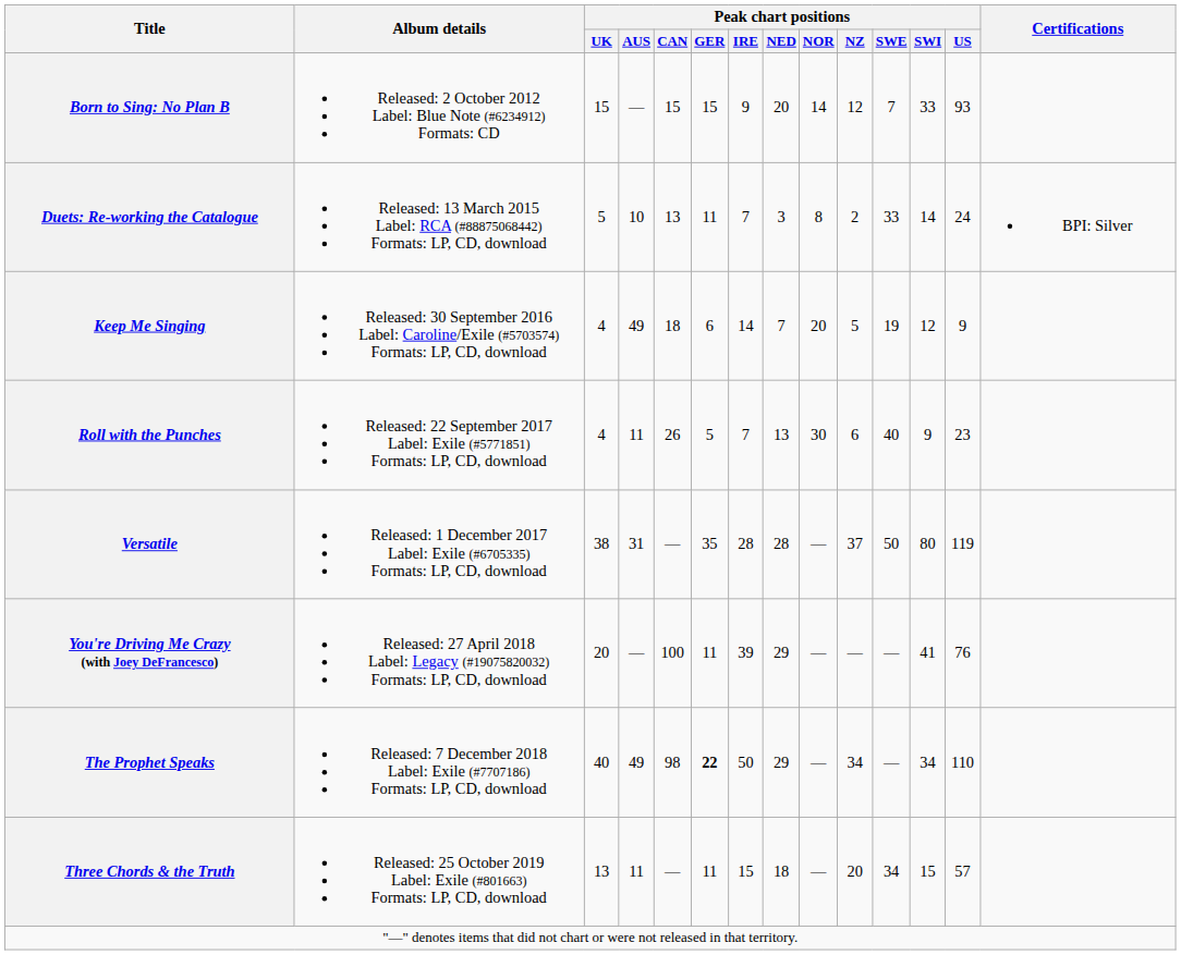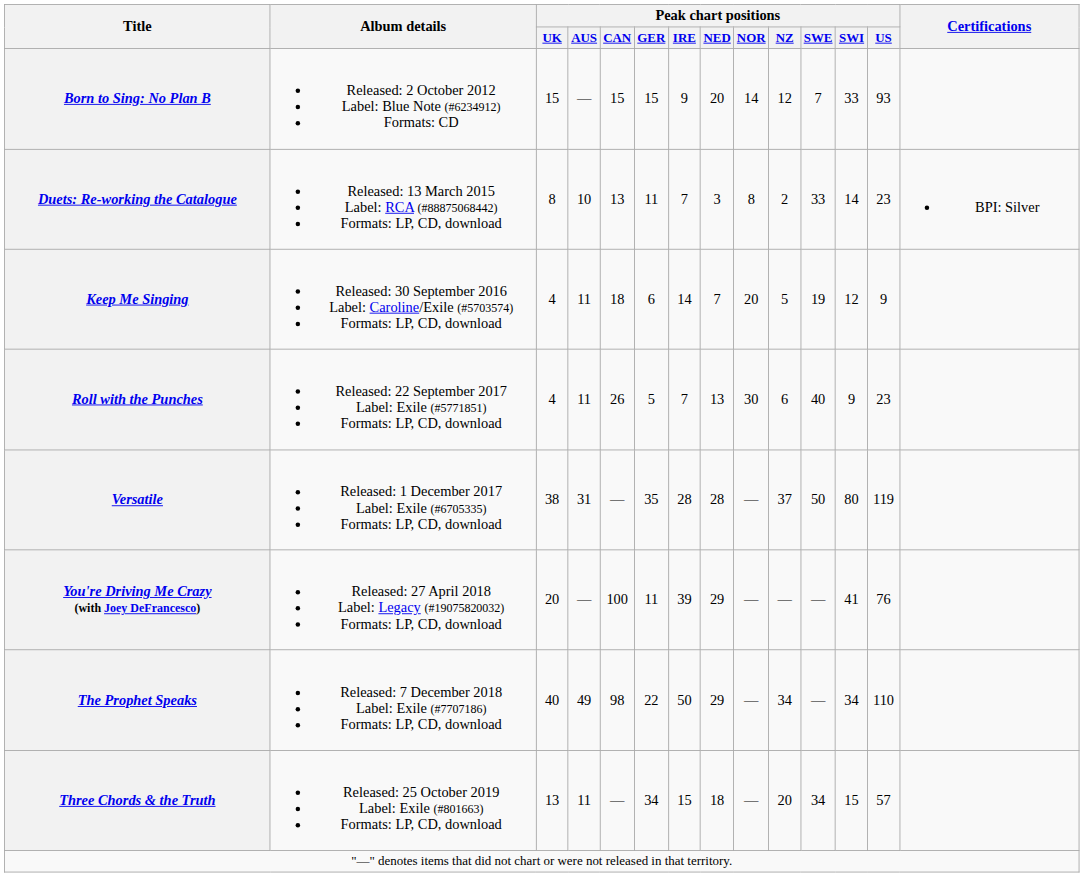Duets: Re-working the Catalogue | Peak chart positions / UK: 5 -> 8
Duets: Re-working the Catalogue | Peak chart positions / US: 24 -> 23
Keep Me Singing | Peak chart positions / AUS: 49 -> 11
The Prophet Speaks | Peak chart positions / GER: bold -> normal
Three Chords & the Truth | Peak chart positions / GER: 11 -> 34
